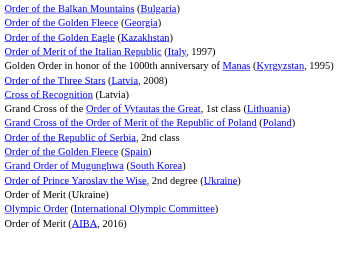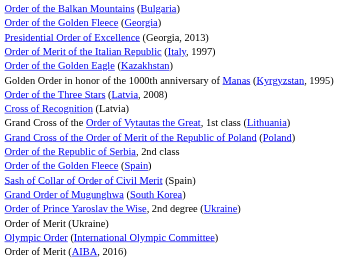+ row: Presidential Order of Excellence (Georgia, 2013)
rows swapped: Order of Merit of the Italian Republic (Italy, 1997) <-> Order of the Golden Eagle (Kazakhstan)
+ row: Sash of Collar of Order of Civil Merit (Spain)
